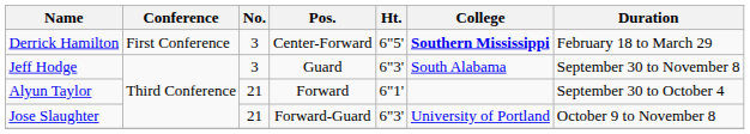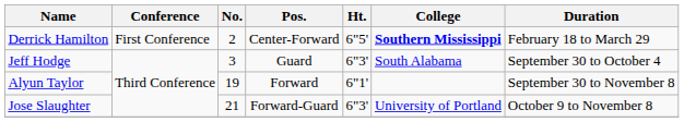Derrick Hamilton | No.: 3 -> 2
Jeff Hodge | Duration: September 30 to November 8 -> September 30 to October 4
Alyun Taylor | No.: 21 -> 19
Alyun Taylor | Duration: September 30 to October 4 -> September 30 to November 8
